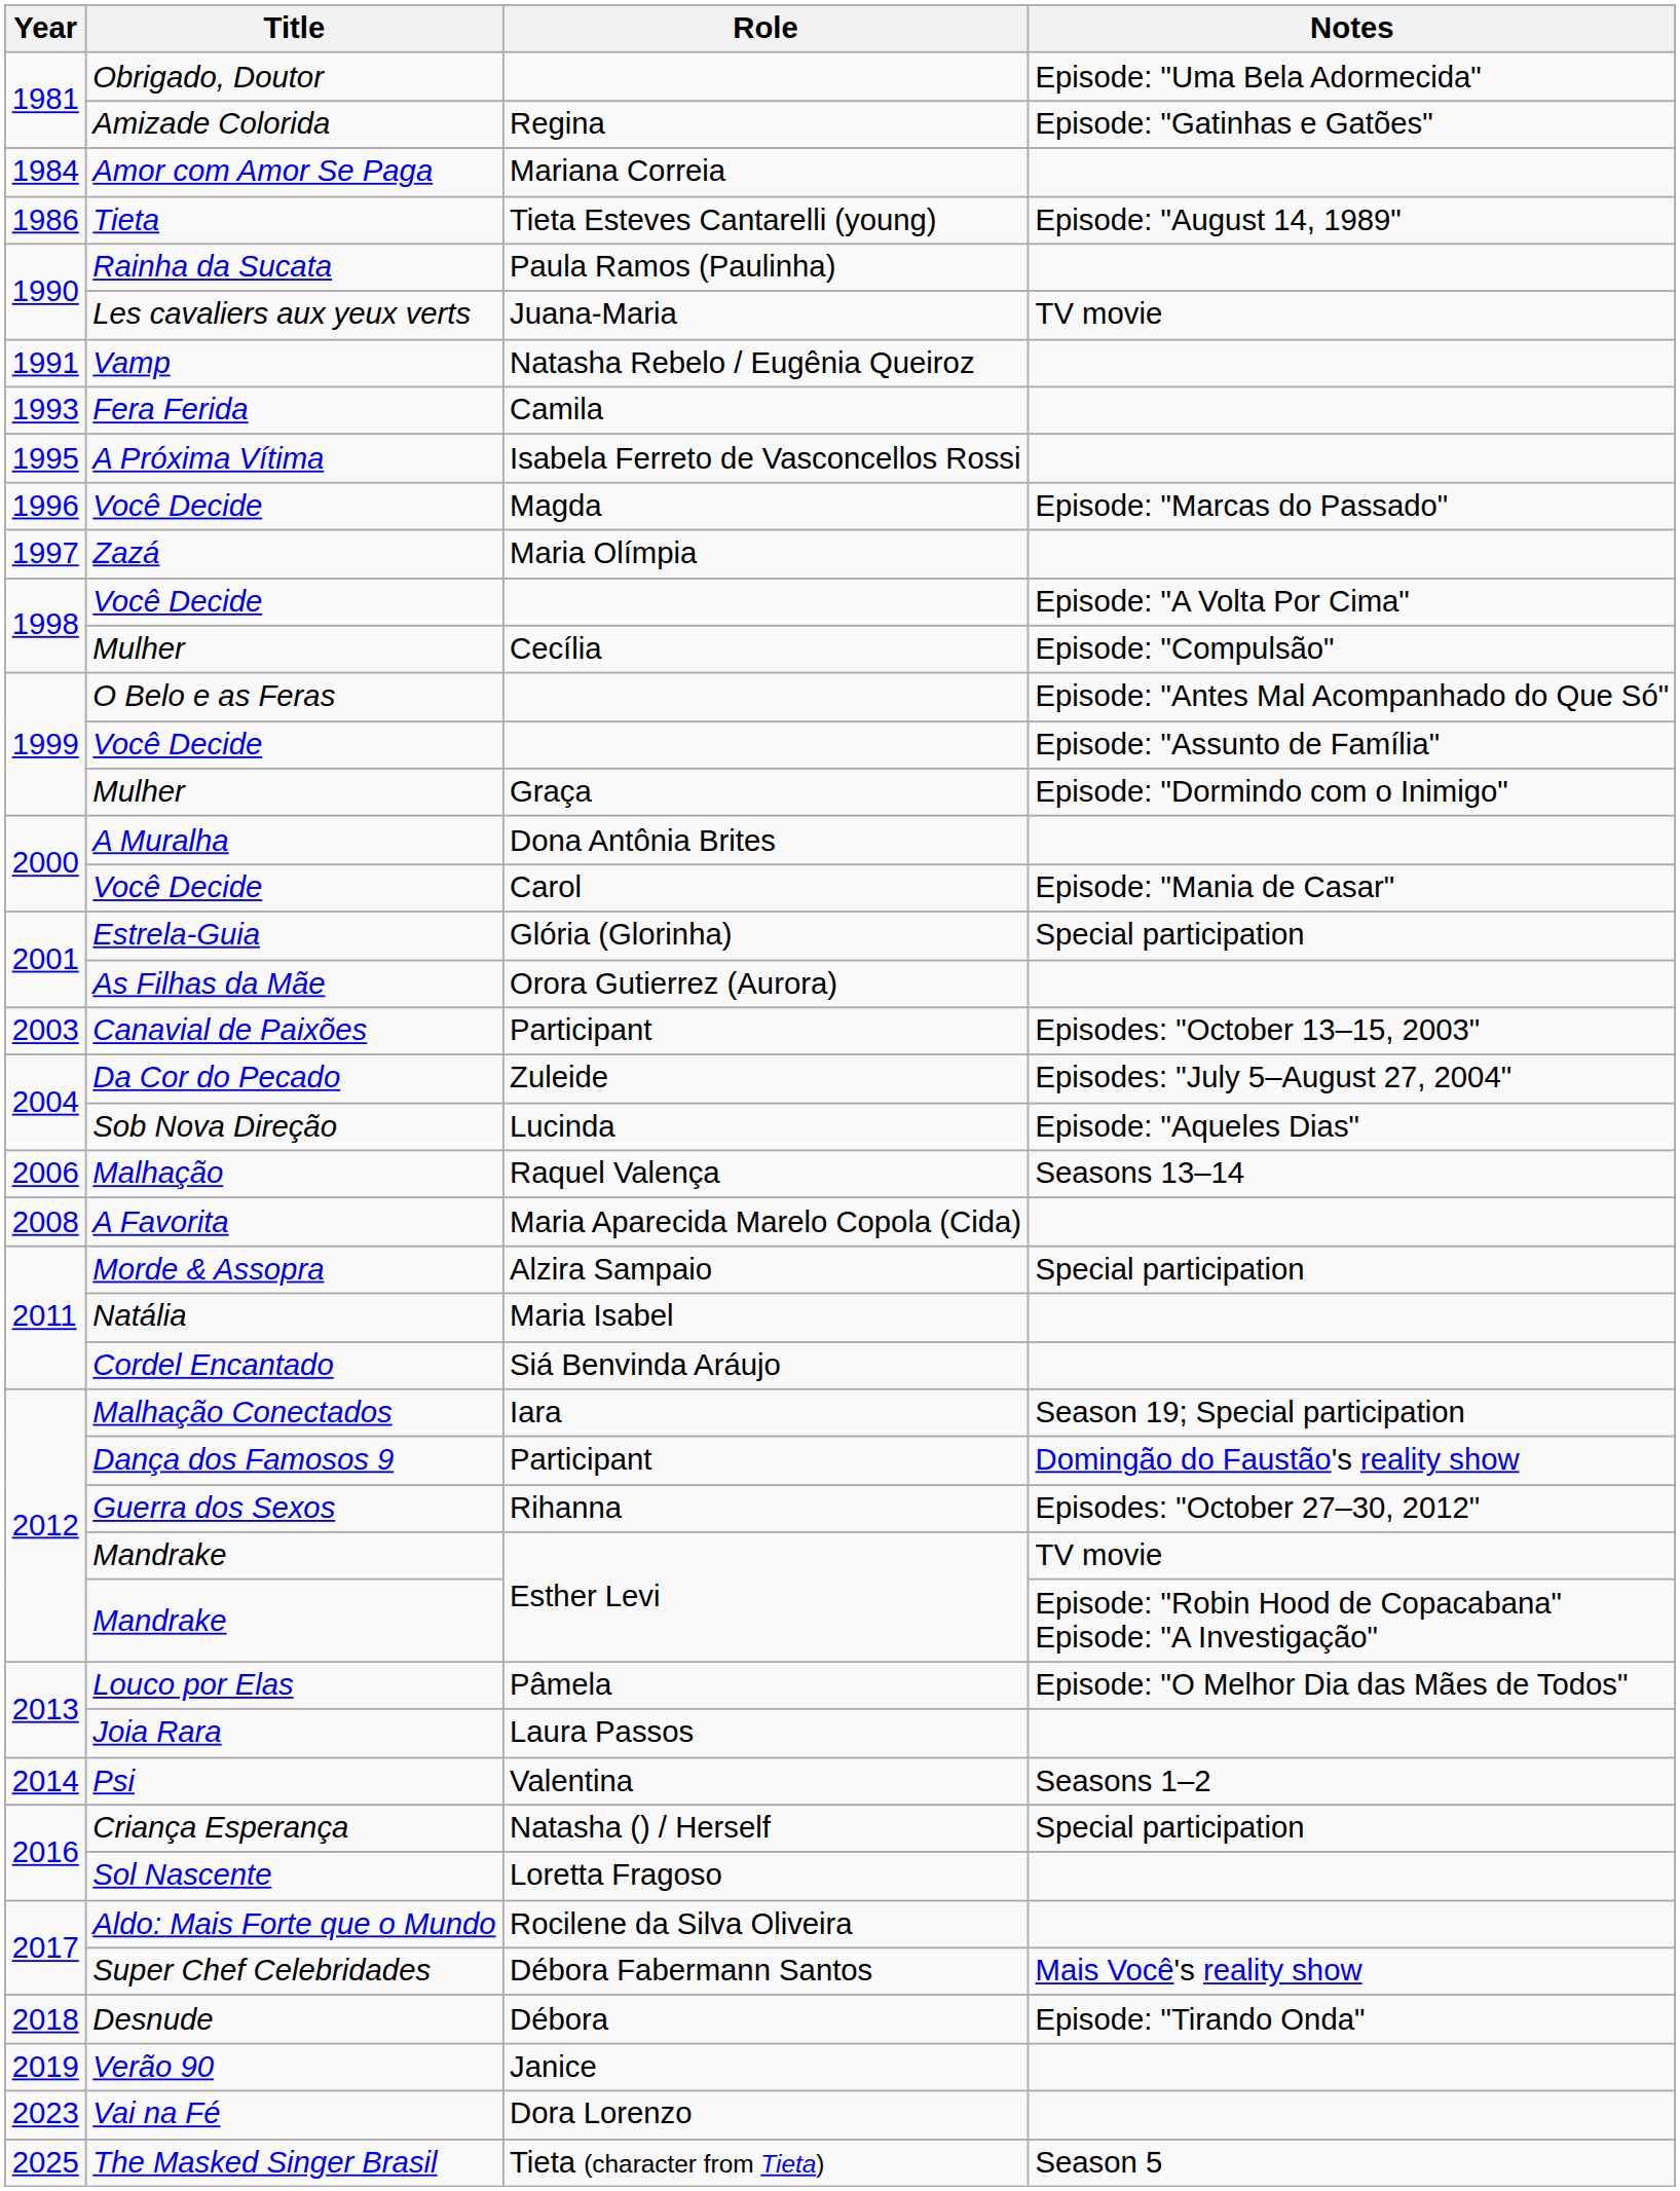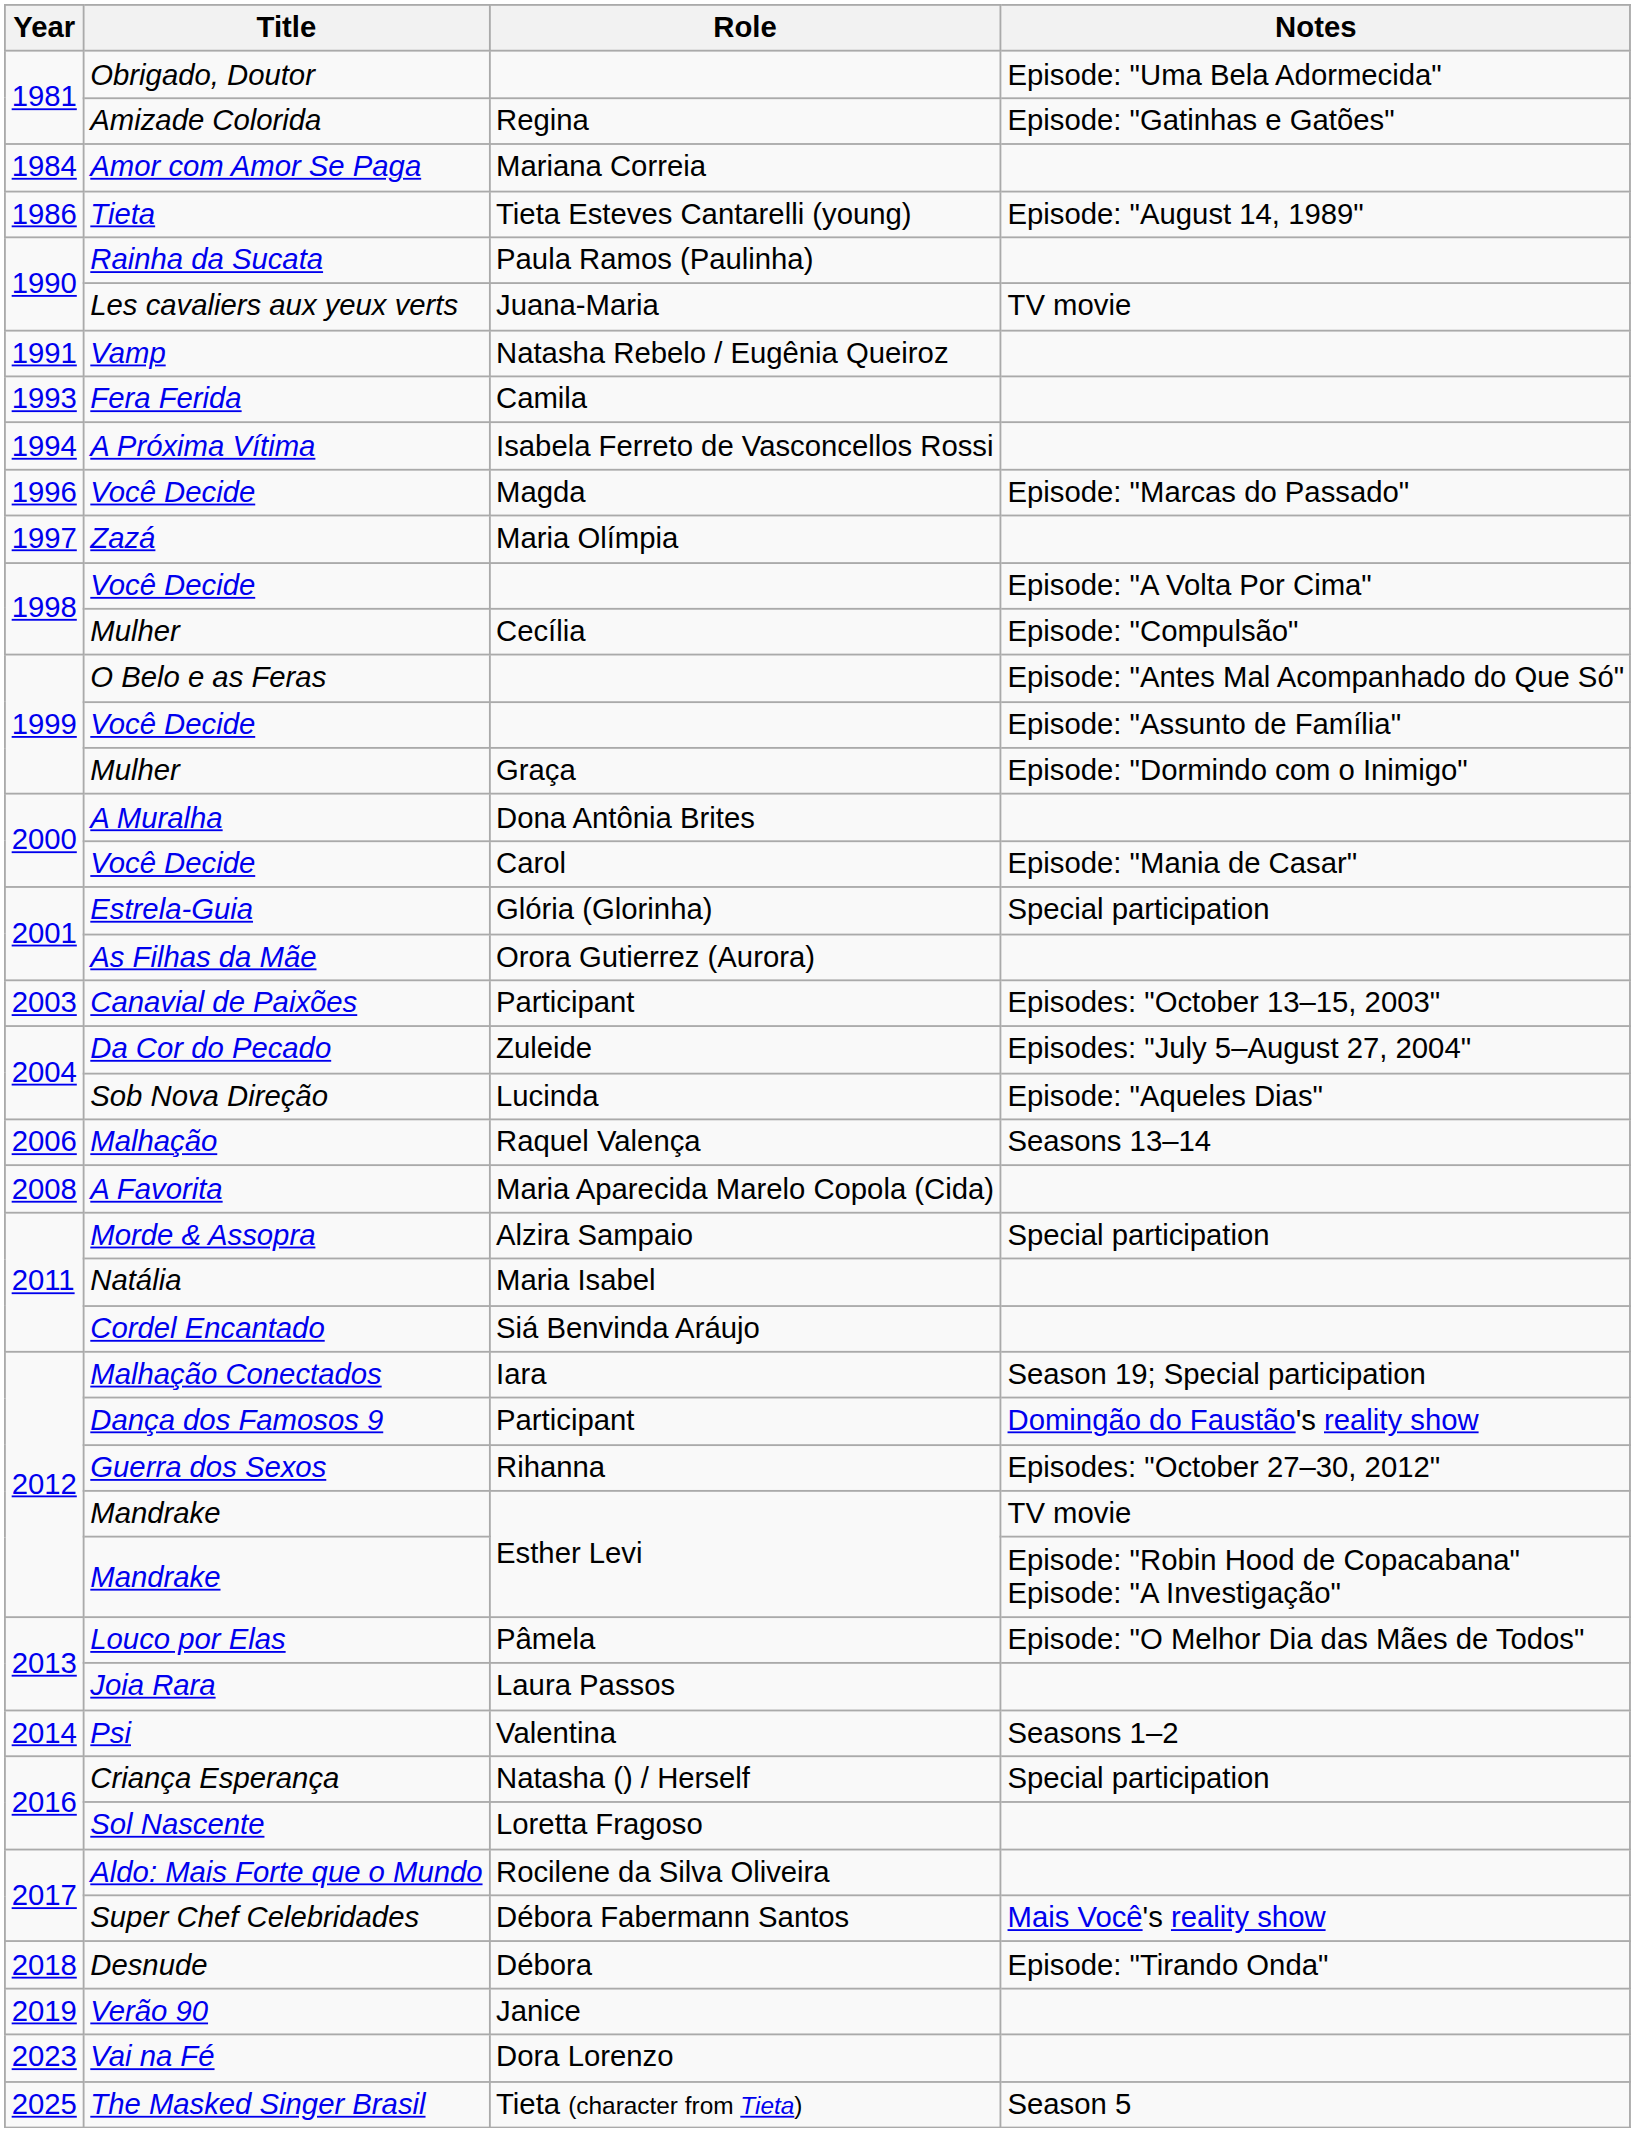A Próxima Vítima | Year: 1995 -> 1994
